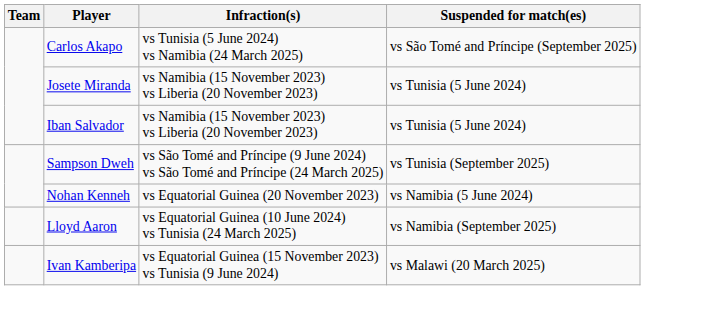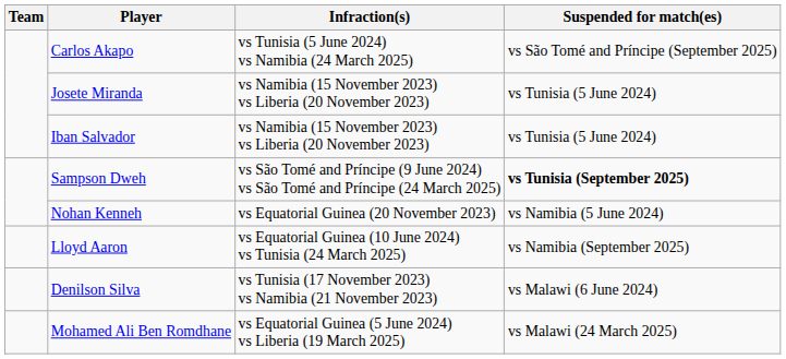Sampson Dweh | Suspended for match(es): normal -> bold
- row: Ivan Kamberipa | vs Equatorial Guinea (15 November 2023) vs Tunisia (9 June 2024) | vs Malawi (20 March 2025)
+ row: Denilson Silva | vs Tunisia (17 November 2023) vs Namibia (21 November 2023) | vs Malawi (6 June 2024)
+ row: Mohamed Ali Ben Romdhane | vs Equatorial Guinea (5 June 2024) vs Liberia (19 March 2025) | vs Malawi (24 March 2025)
